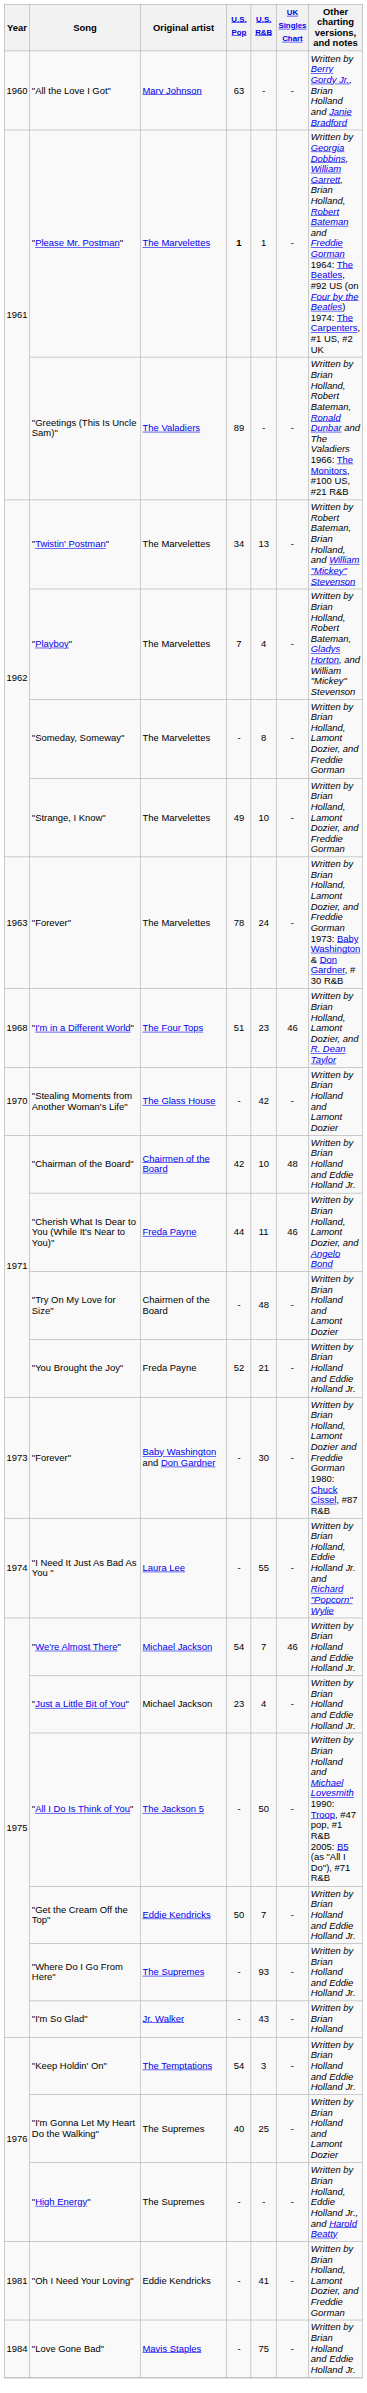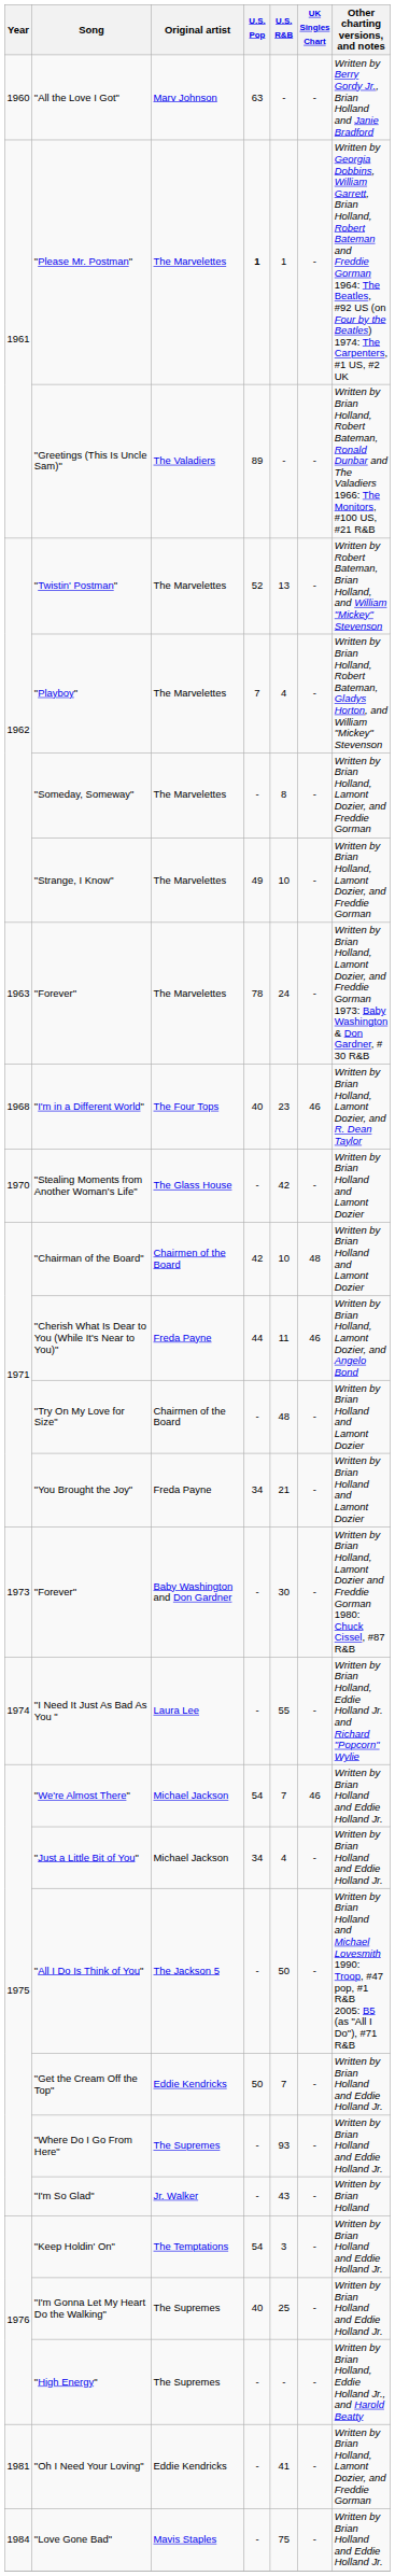"Twistin' Postman" | U.S. Pop: 34 -> 52
"I'm in a Different World" | U.S. Pop: 51 -> 40
"Chairman of the Board" | Other charting versions, and notes: Written by Brian Holland and Eddie Holland Jr. -> Written by Brian Holland and Lamont Dozier
"You Brought the Joy" | U.S. Pop: 52 -> 34
"You Brought the Joy" | Other charting versions, and notes: Written by Brian Holland and Eddie Holland Jr. -> Written by Brian Holland and Lamont Dozier
"Just a Little Bit of You" | U.S. Pop: 23 -> 34
"I'm Gonna Let My Heart Do the Walking" | Other charting versions, and notes: Written by Brian Holland and Lamont Dozier -> Written by Brian Holland and Eddie Holland Jr.
